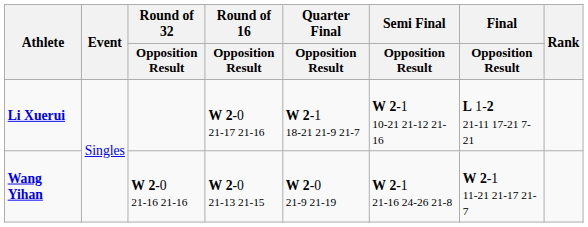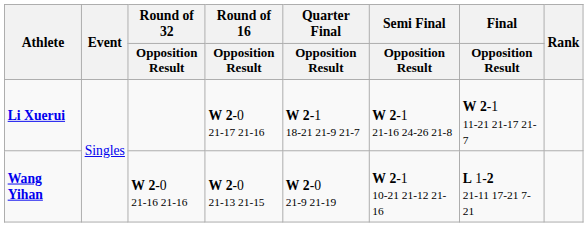Li Xuerui | Semi Final / Opposition Result: W 2-1 10-21 21-12 21-16 -> W 2-1 21-16 24-26 21-8
Li Xuerui | Final / Opposition Result: L 1-2 21-11 17-21 7-21 -> W 2-1 11-21 21-17 21-7
Wang Yihan | Semi Final / Opposition Result: W 2-1 21-16 24-26 21-8 -> W 2-1 10-21 21-12 21-16
Wang Yihan | Final / Opposition Result: W 2-1 11-21 21-17 21-7 -> L 1-2 21-11 17-21 7-21
